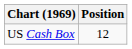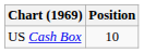US Cash Box | Position: 12 -> 10
